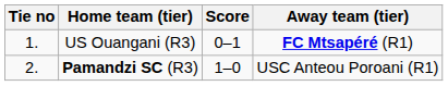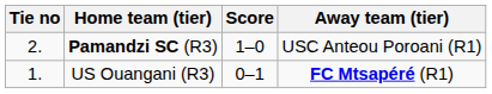rows swapped: US Ouangani (R3) <-> Pamandzi SC (R3)
